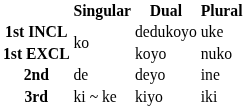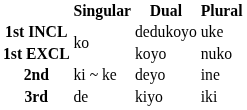2nd | Singular: de -> ki ~ ke
3rd | Singular: ki ~ ke -> de
